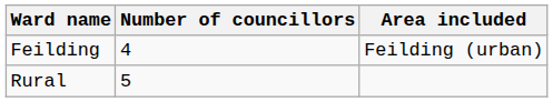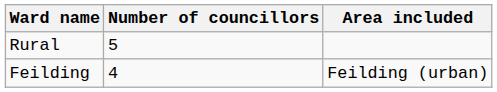rows swapped: Feilding <-> Rural
